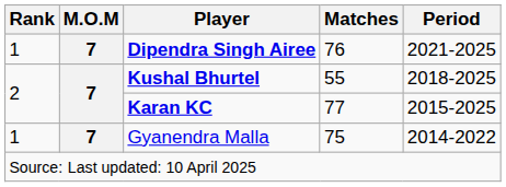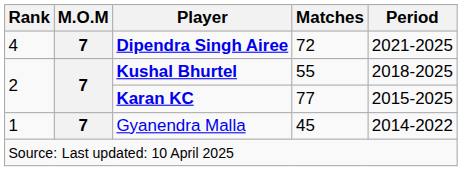Dipendra Singh Airee | Rank: 1 -> 4
Dipendra Singh Airee | Matches: 76 -> 72
Gyanendra Malla | Matches: 75 -> 45
